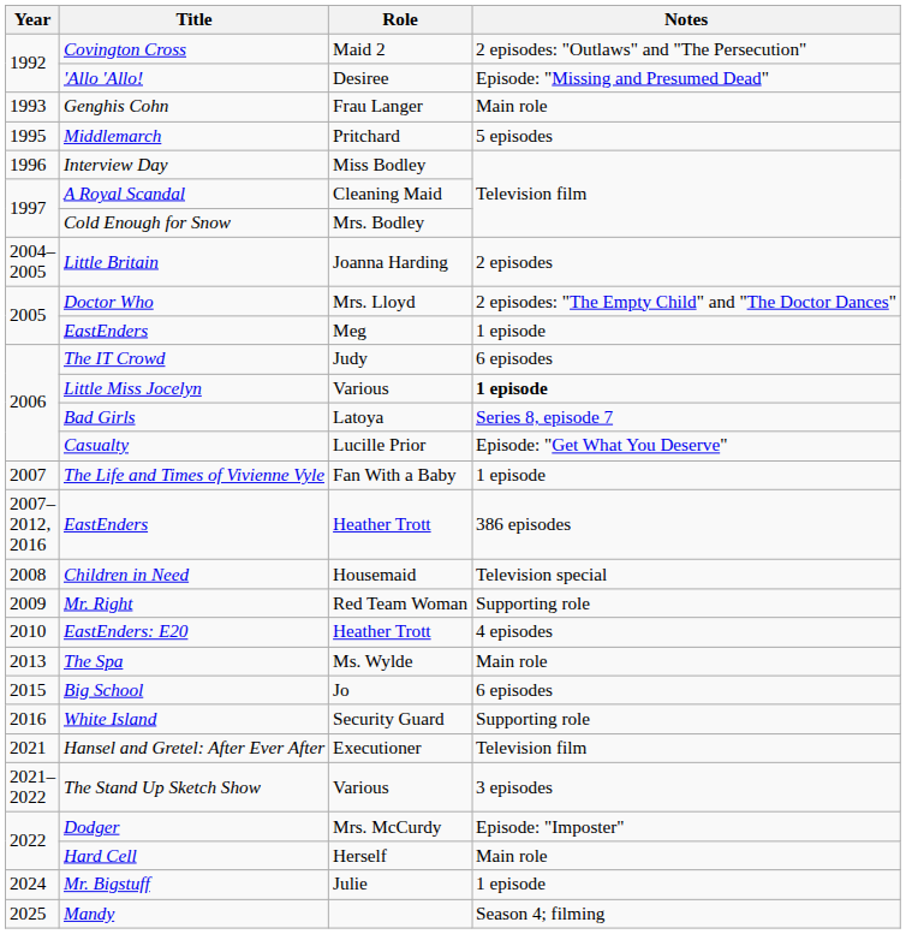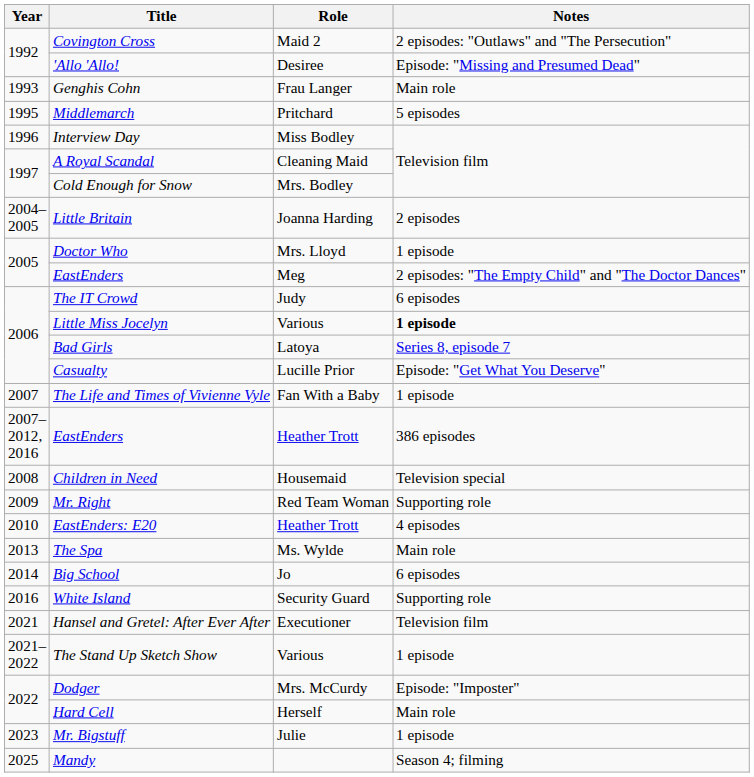Doctor Who | Notes: 2 episodes: "The Empty Child" and "The Doctor Dances" -> 1 episode
EastEnders / Meg | Notes: 1 episode -> 2 episodes: "The Empty Child" and "The Doctor Dances"
Big School | Year: 2015 -> 2014
The Stand Up Sketch Show | Notes: 3 episodes -> 1 episode
Mr. Bigstuff | Year: 2024 -> 2023
